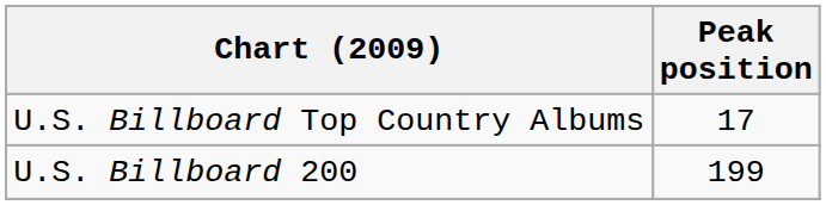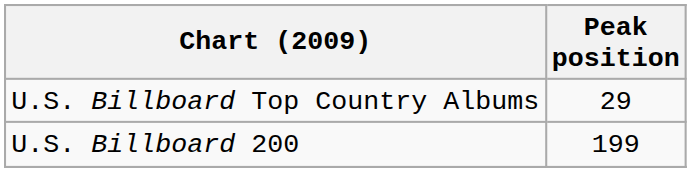U.S. Billboard Top Country Albums | Peak position: 17 -> 29
